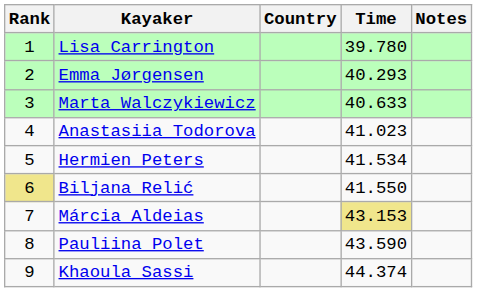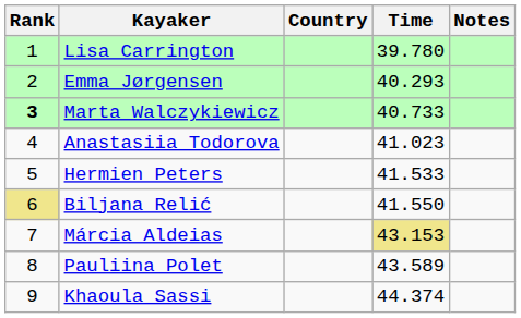Marta Walczykiewicz | Rank: normal -> bold
Marta Walczykiewicz | Time: 40.633 -> 40.733
Hermien Peters | Time: 41.534 -> 41.533
Pauliina Polet | Time: 43.590 -> 43.589
